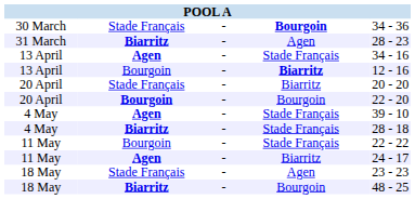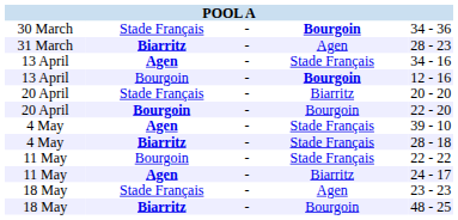13 April / Bourgoin | column 4: Biarritz -> Bourgoin
